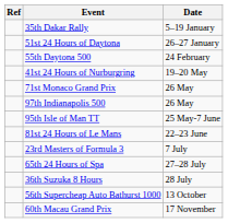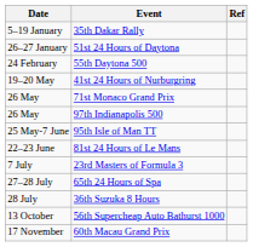columns swapped: Date <-> Ref
